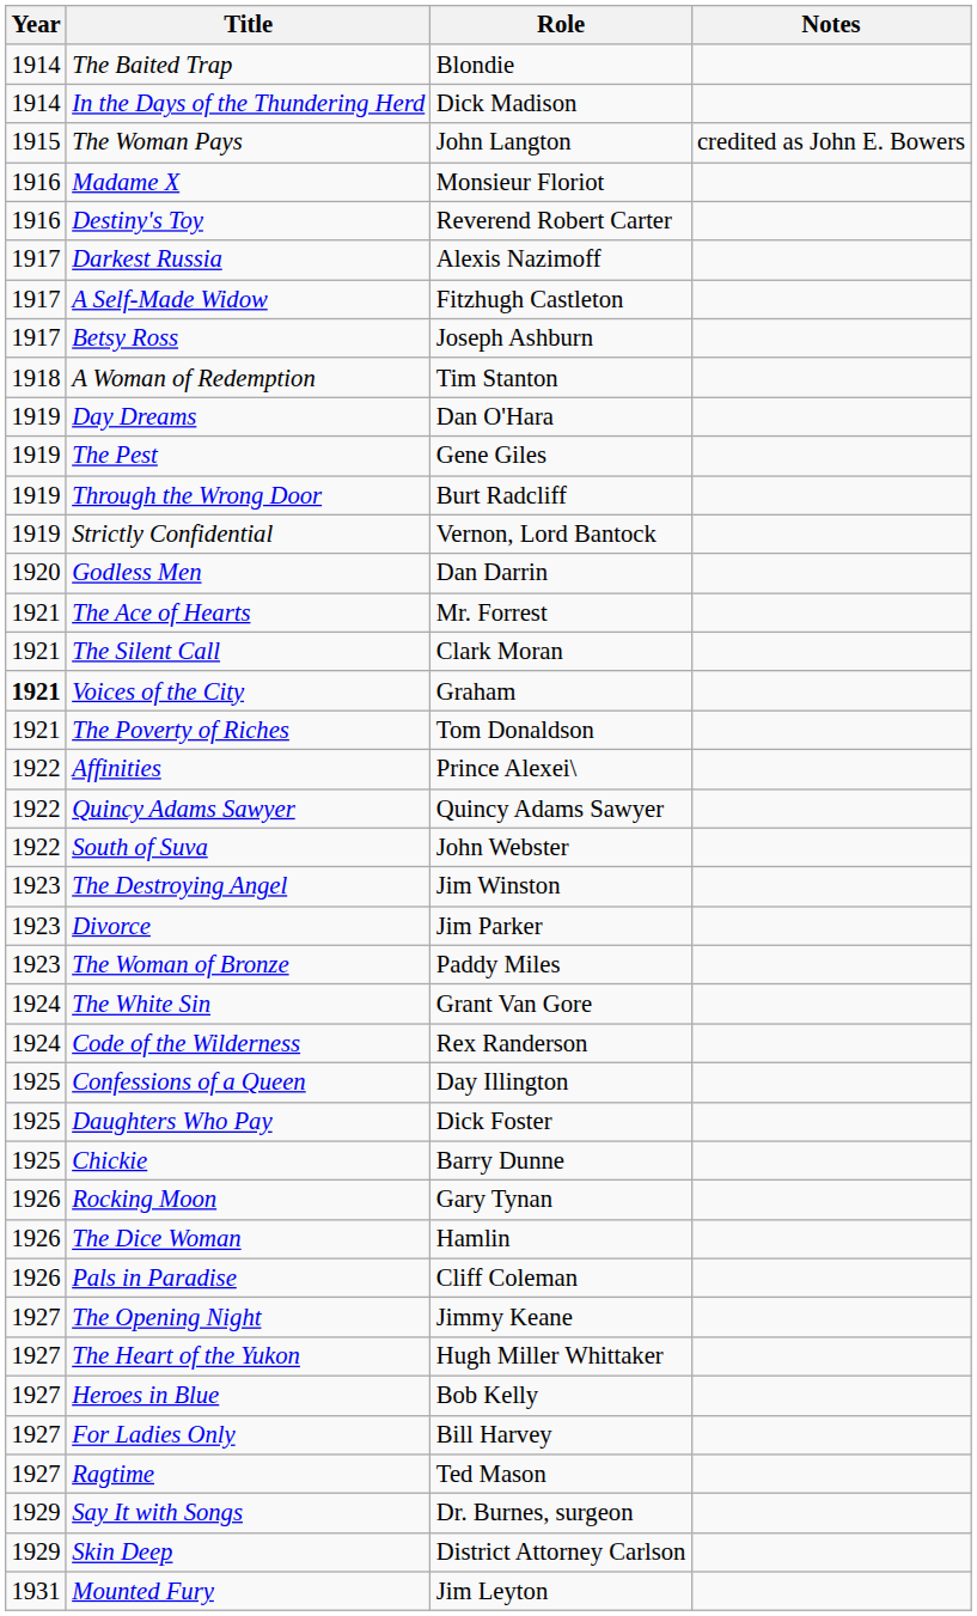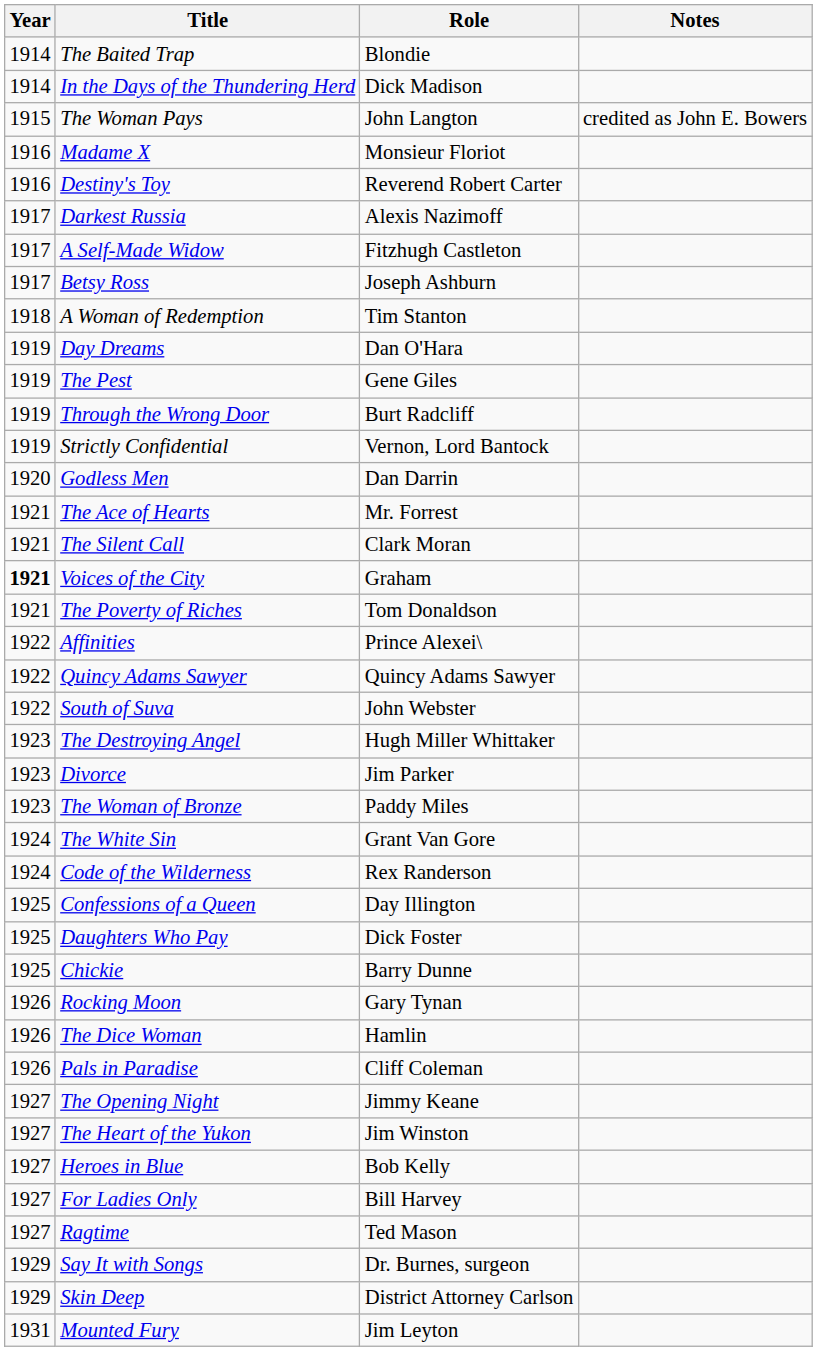The Destroying Angel | Role: Jim Winston -> Hugh Miller Whittaker
The Heart of the Yukon | Role: Hugh Miller Whittaker -> Jim Winston
